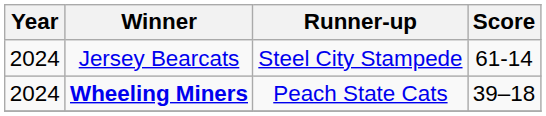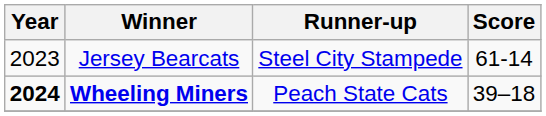Jersey Bearcats | Year: 2024 -> 2023
Wheeling Miners | Year: normal -> bold
